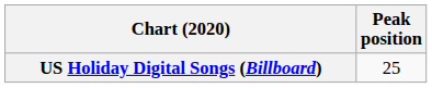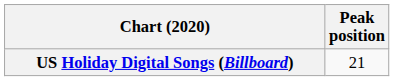US Holiday Digital Songs (Billboard) | Peak position: 25 -> 21
